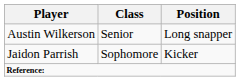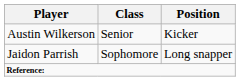Austin Wilkerson | Position: Long snapper -> Kicker
Jaidon Parrish | Position: Kicker -> Long snapper
